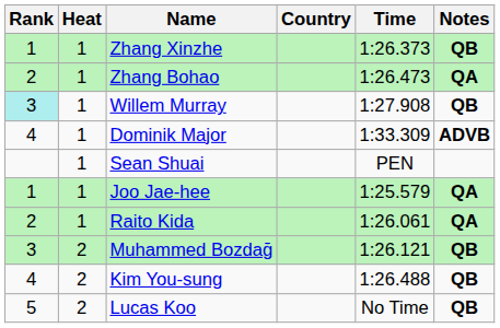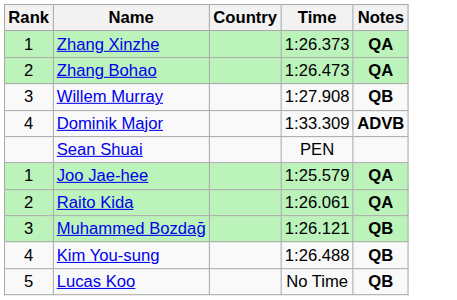- column: Heat | 1 | 1 | 1 | 1 | 1 | 1 | 1 | 2 | 2 | 2
Zhang Xinzhe | Notes: QB -> QA
Willem Murray | Rank: paleturquoise background -> no background
